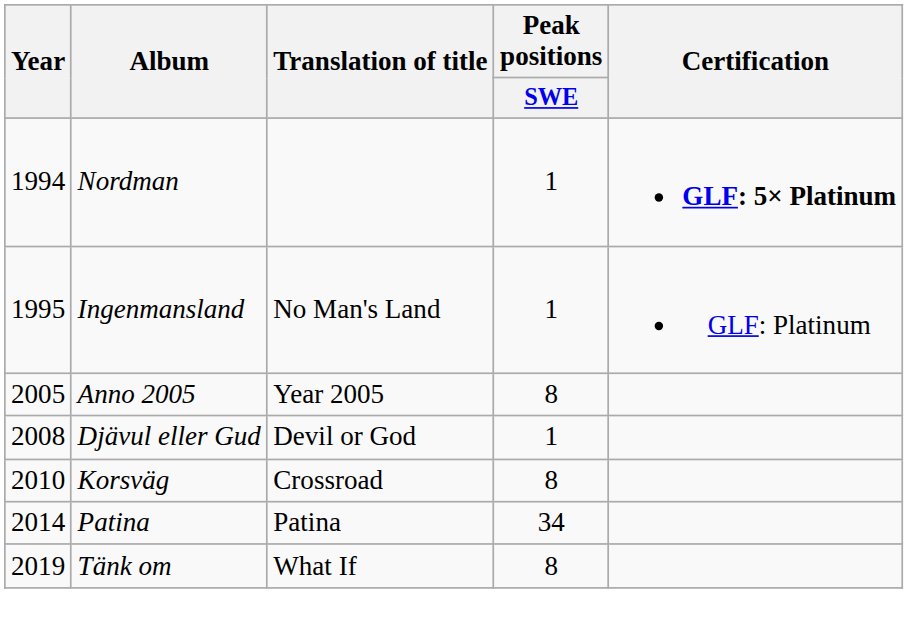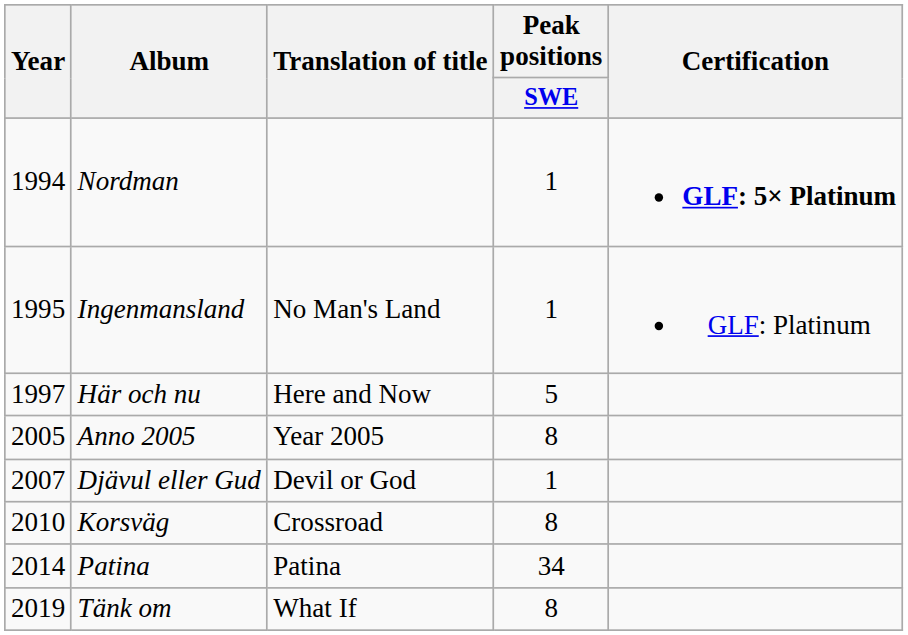+ row: 1997 | Här och nu | Here and Now | 5
Djävul eller Gud | Year: 2008 -> 2007
